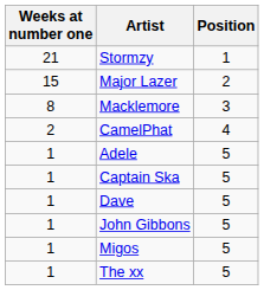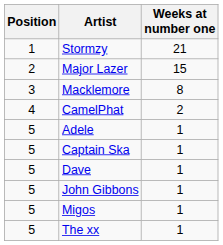columns swapped: Position <-> Weeks at number one
